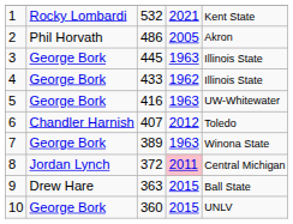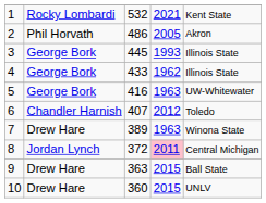3 | column 4: 1963 -> 1993
7 | column 2: George Bork -> Drew Hare
10 | column 2: George Bork -> Drew Hare
